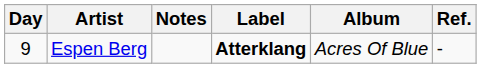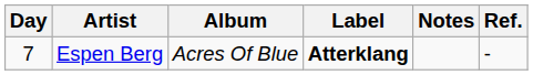columns swapped: Album <-> Notes
Espen Berg | Day: 9 -> 7
